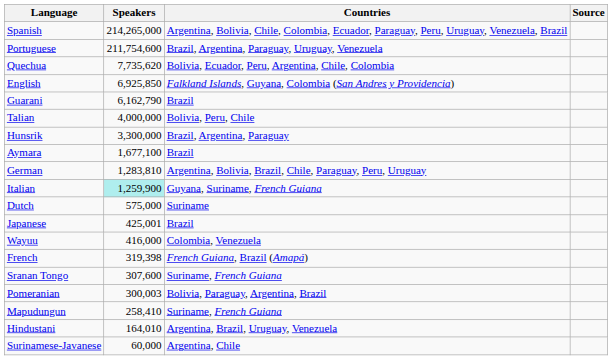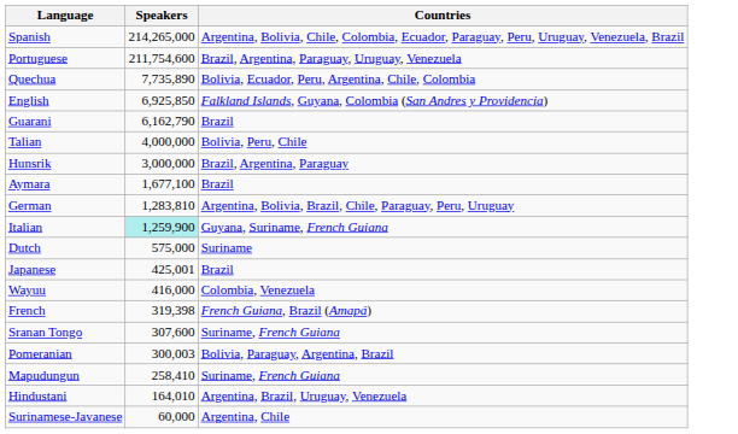- column: Source
Quechua | Speakers: 7,735,620 -> 7,735,890
Hunsrik | Speakers: 3,300,000 -> 3,000,000
